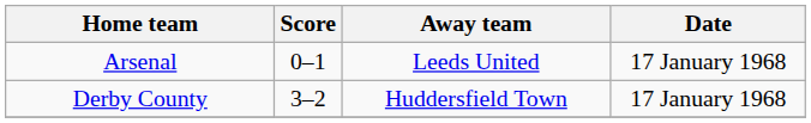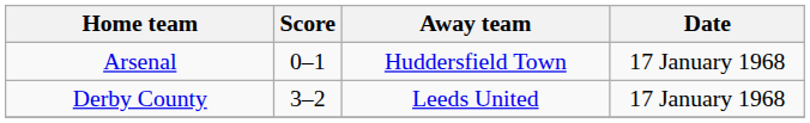Arsenal | Away team: Leeds United -> Huddersfield Town
Derby County | Away team: Huddersfield Town -> Leeds United
